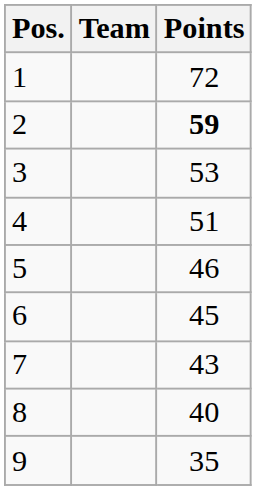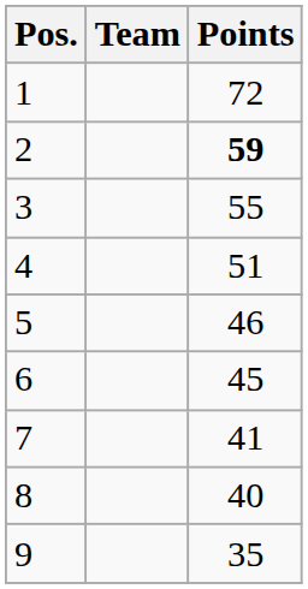3 | Points: 53 -> 55
7 | Points: 43 -> 41
